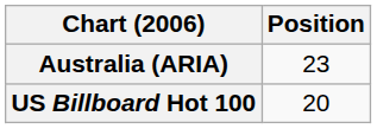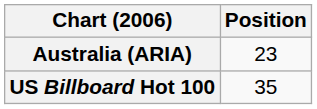US Billboard Hot 100 | Position: 20 -> 35
